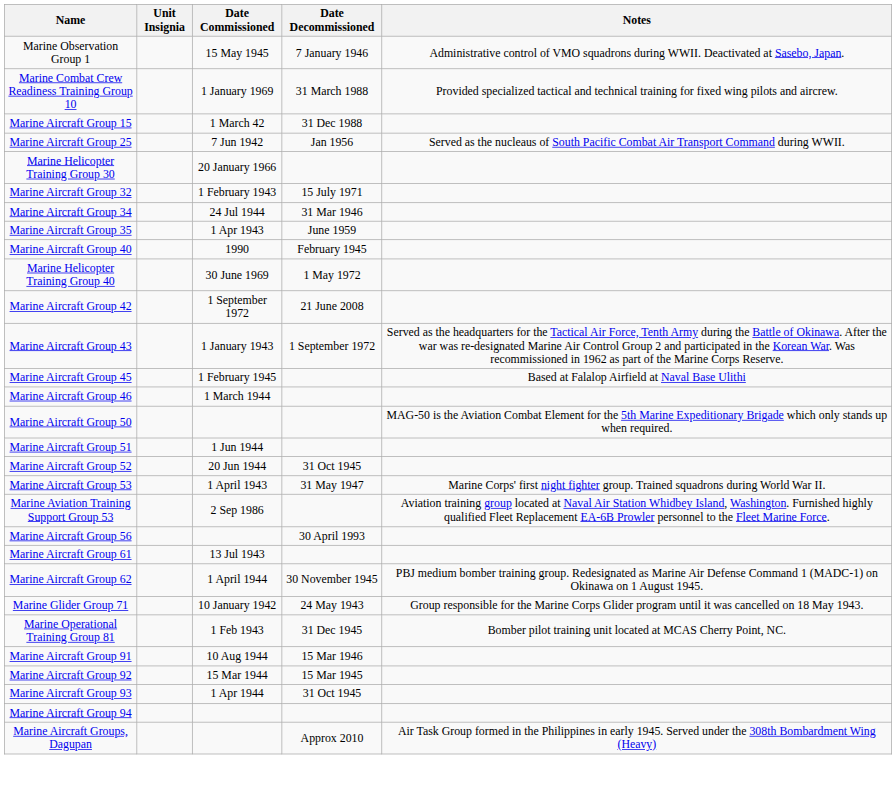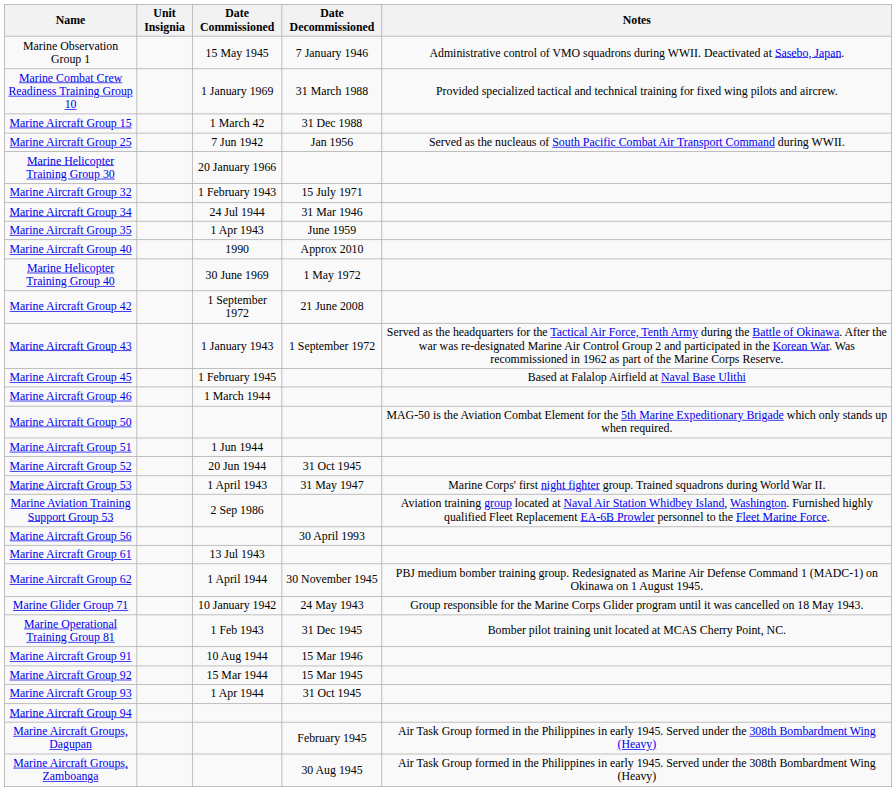Marine Aircraft Group 40 | Date Decommissioned: February 1945 -> Approx 2010
Marine Aircraft Groups, Dagupan | Date Decommissioned: Approx 2010 -> February 1945
+ row: Marine Aircraft Groups, Zamboanga | 30 Aug 1945 | Air Task Group formed in the Philippines in early 1945. Served under the 308th Bombardment Wing (Heavy)
